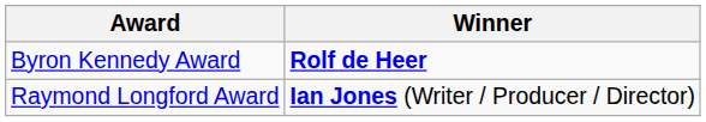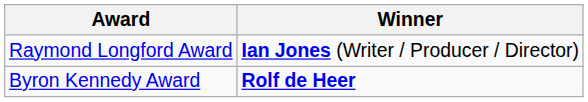rows swapped: Byron Kennedy Award <-> Raymond Longford Award
